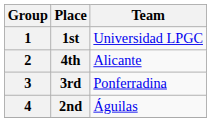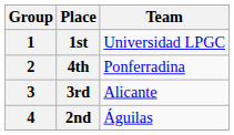4th | Team: Alicante -> Ponferradina
3rd | Team: Ponferradina -> Alicante
